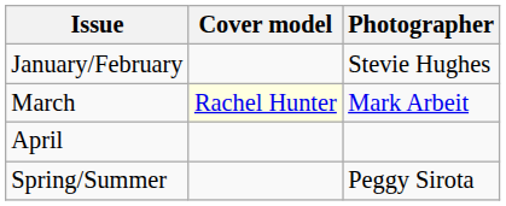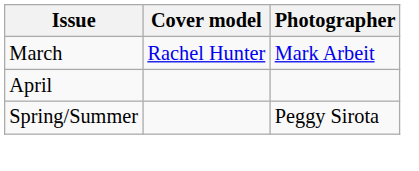- row: January/February | Stevie Hughes
March | Cover model: lightyellow background -> no background
